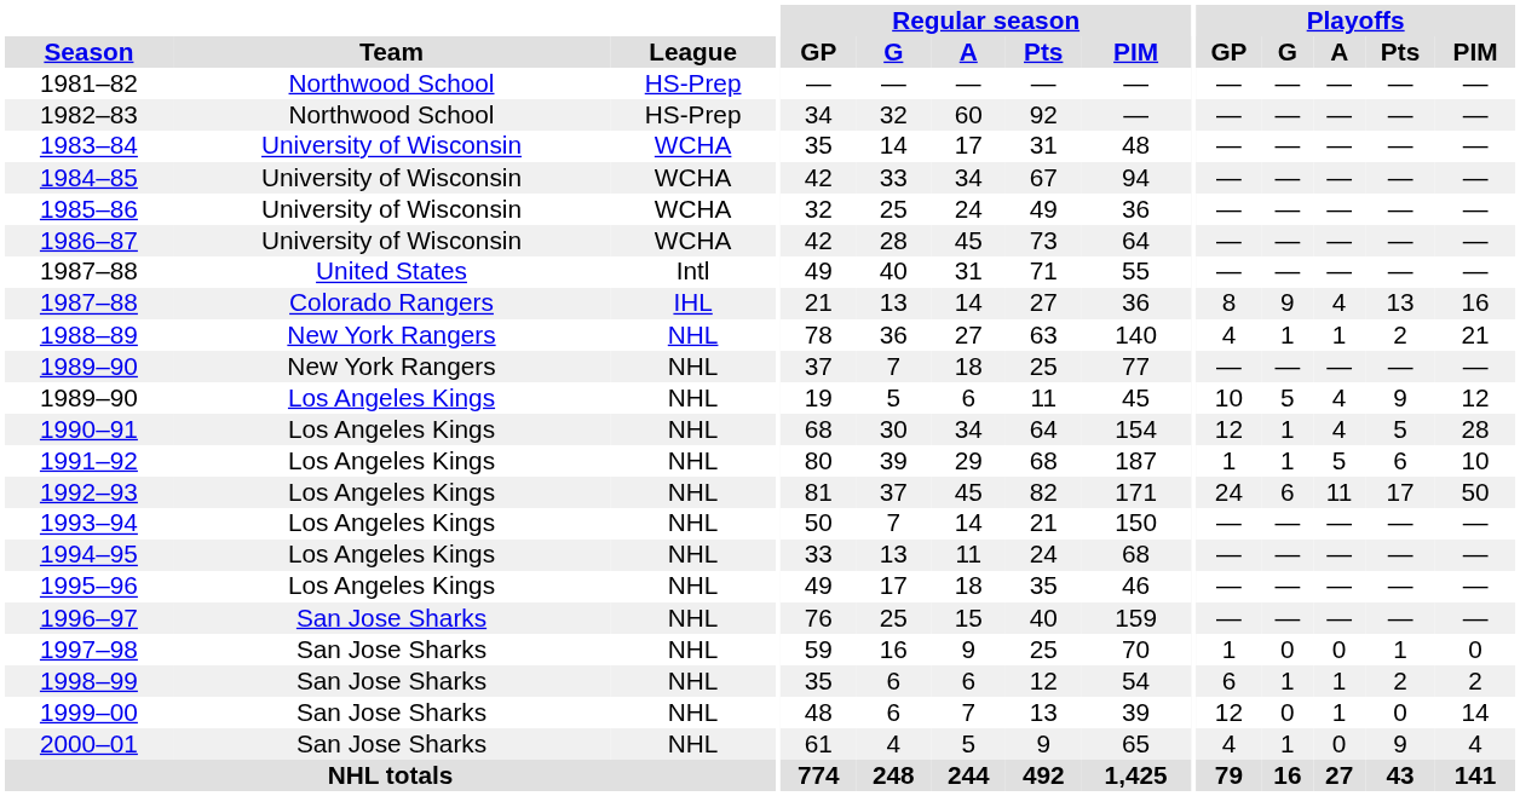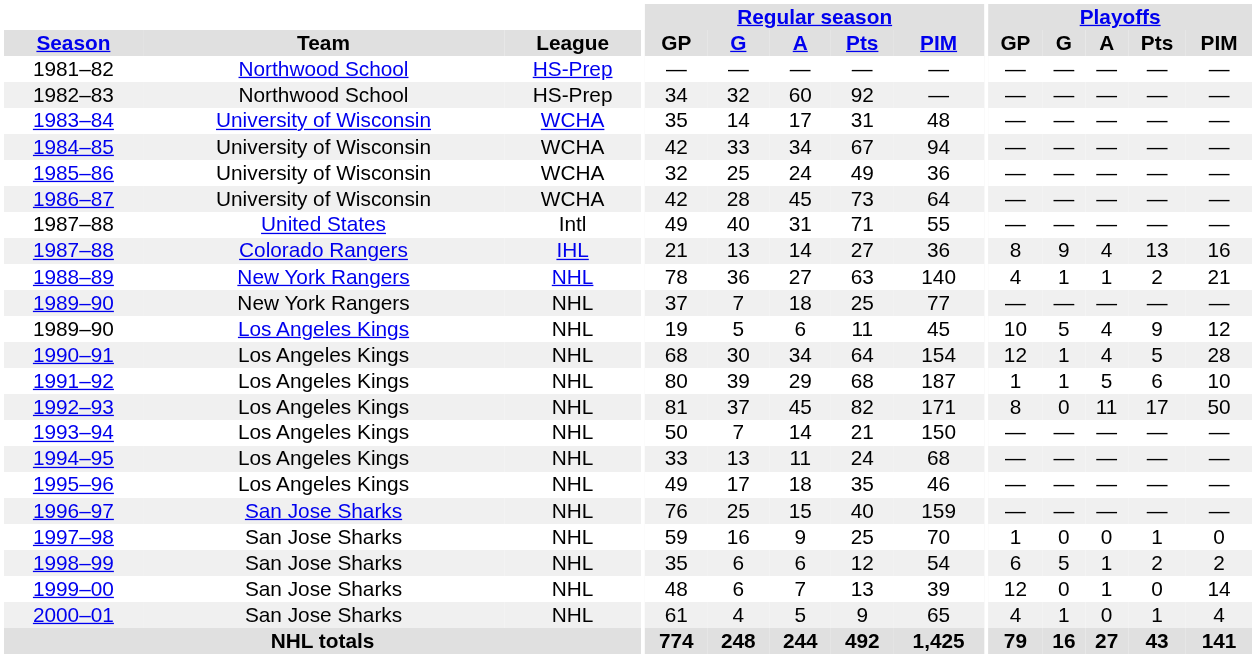1992–93 | Playoffs / GP: 24 -> 8
1992–93 | Playoffs / G: 6 -> 0
1998–99 | Playoffs / G: 1 -> 5
2000–01 | Playoffs / Pts: 9 -> 1
